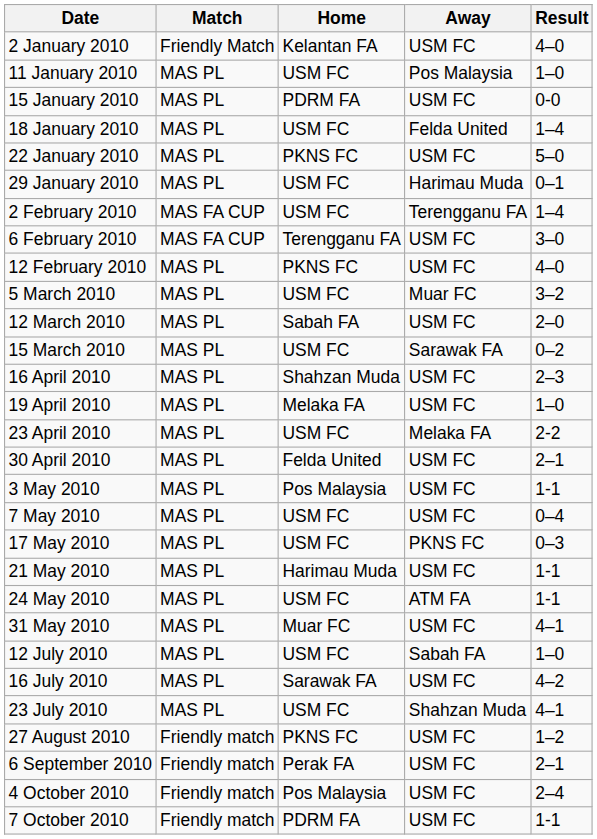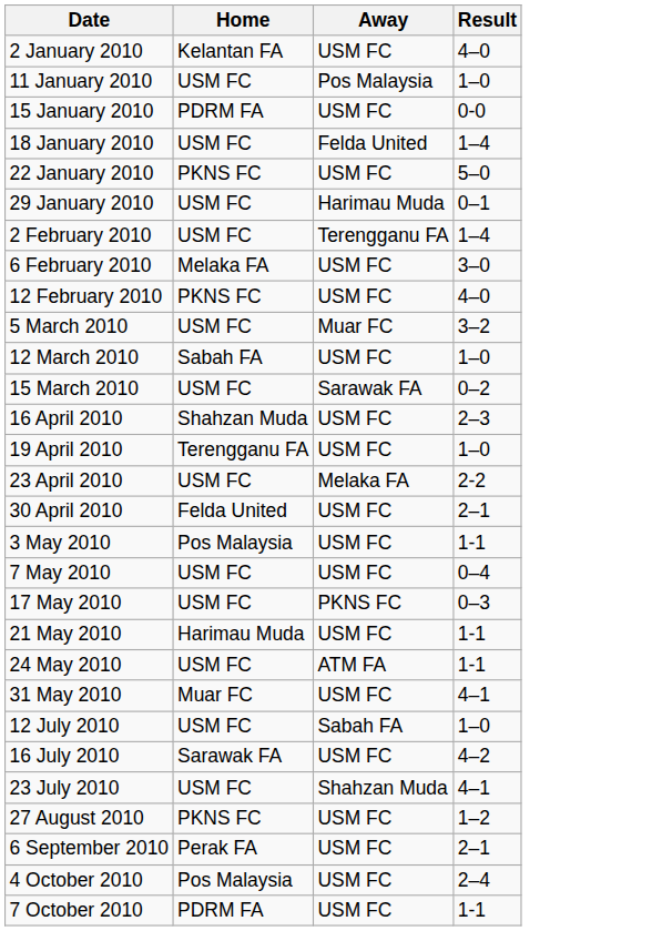- column: Match | Friendly Match | MAS PL | MAS PL | MAS PL | MAS PL | MAS PL | MAS FA CUP | MAS FA CUP | MAS PL | MAS PL | MAS PL | MAS PL | MAS PL | MAS PL | MAS PL | MAS PL | MAS PL | MAS PL | MAS PL | MAS PL | MAS PL | MAS PL | MAS PL | MAS PL | MAS PL | Friendly match | Friendly match | Friendly match | Friendly match
6 February 2010 | Home: Terengganu FA -> Melaka FA
12 March 2010 | Result: 2–0 -> 1–0
19 April 2010 | Home: Melaka FA -> Terengganu FA
